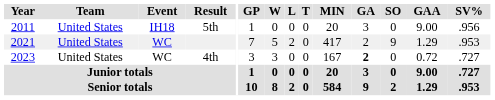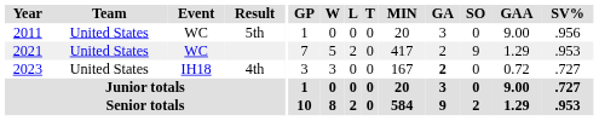5th | Event: IH18 -> WC
4th | Event: WC -> IH18
